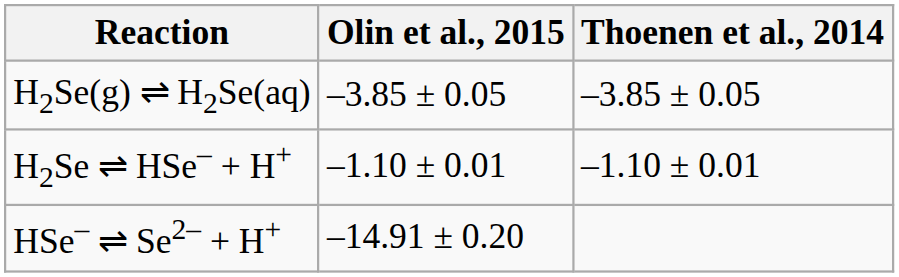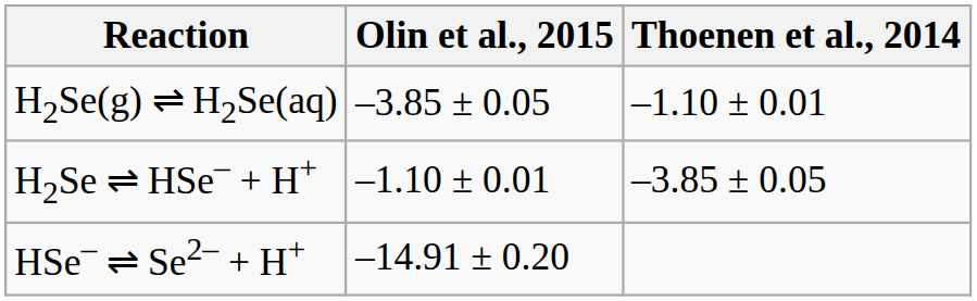H2Se(g) ⇌ H2Se(aq) | Thoenen et al., 2014: –3.85 ± 0.05 -> –1.10 ± 0.01
H2Se ⇌ HSe– + H+ | Thoenen et al., 2014: –1.10 ± 0.01 -> –3.85 ± 0.05
